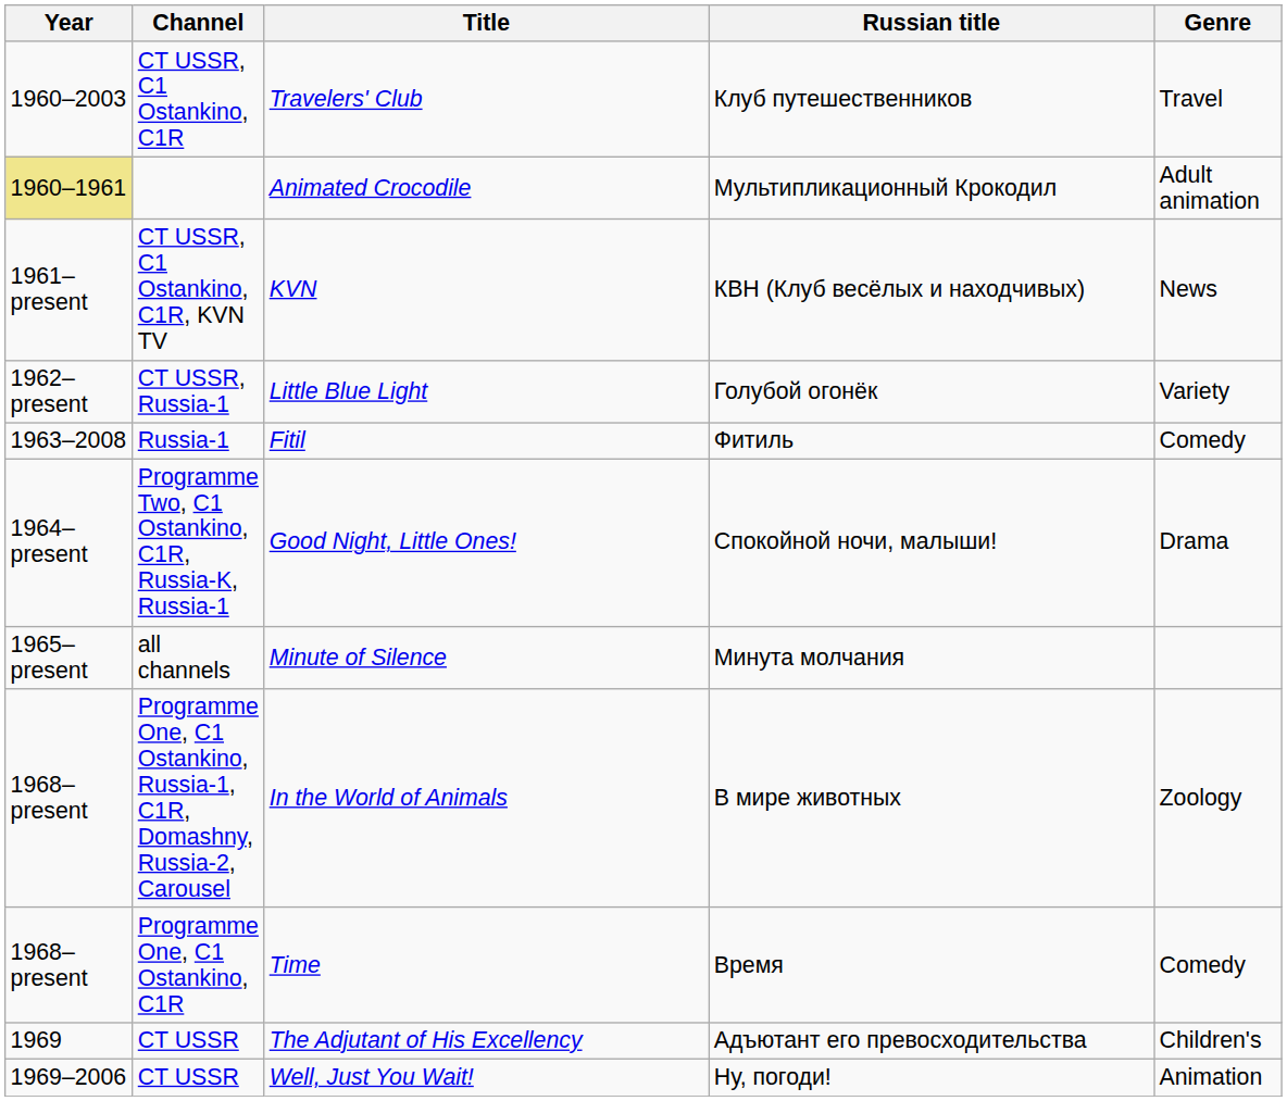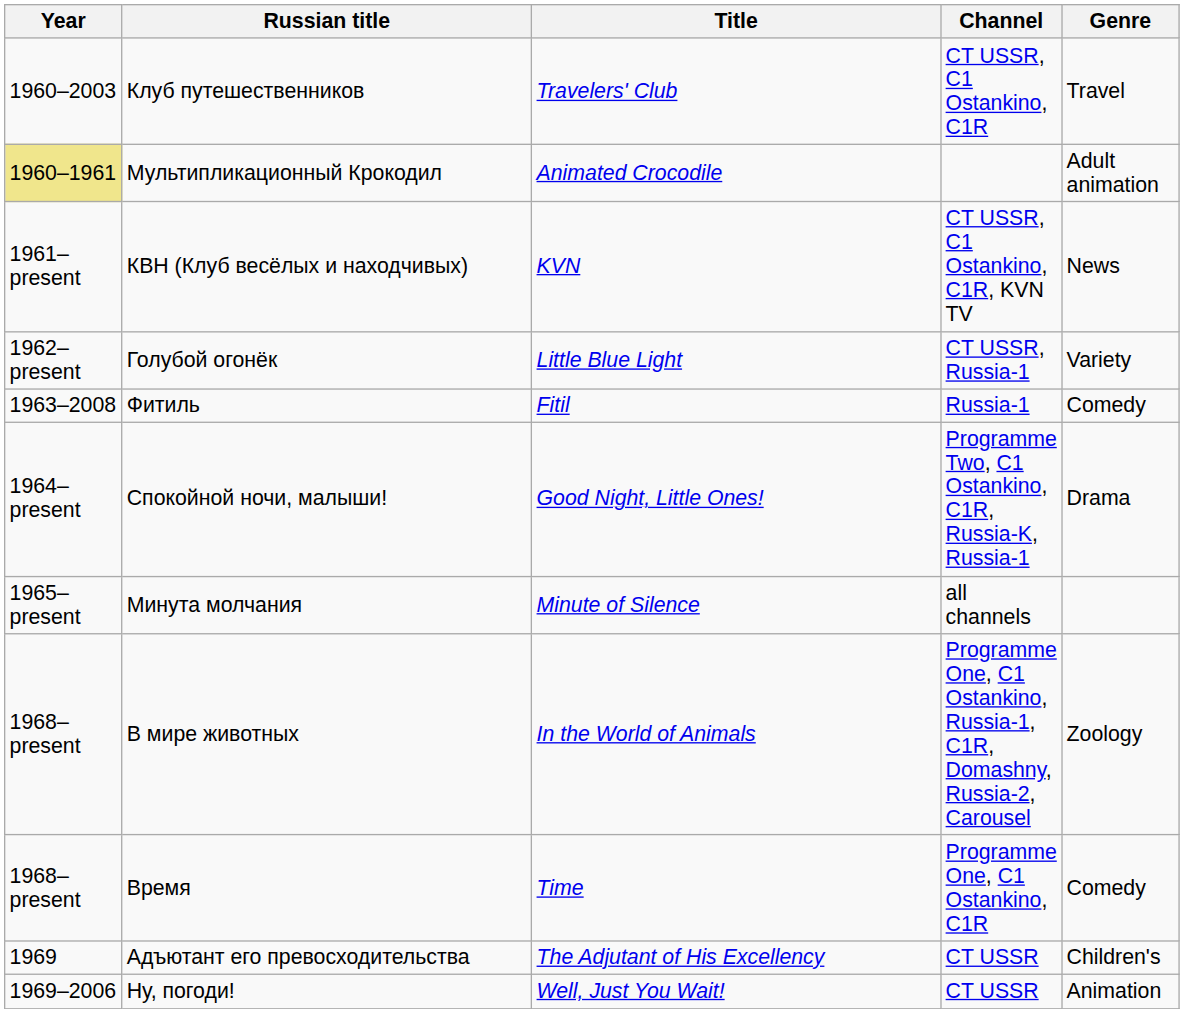columns swapped: Channel <-> Russian title
